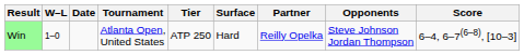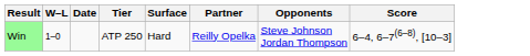- column: Tournament | Atlanta Open, United States
